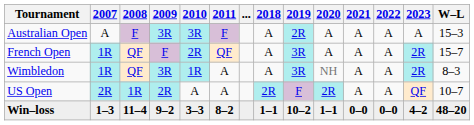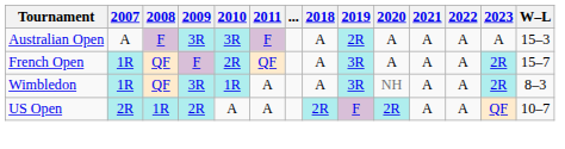- row: Win–loss | 1–3 | 11–4 | 9–2 | 3–3 | 8–2 | 1–1 | 10–2 | 1–1 | 0–0 | 0–0 | 4–2 | 48–20
